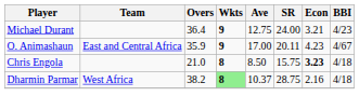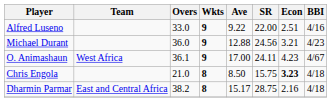+ row: Alfred Luseno | 33.0 | 9 | 9.22 | 22.00 | 2.51 | 4/16
Michael Durant | Overs: 36.4 -> 36.0
Michael Durant | Ave: 12.75 -> 12.88
Michael Durant | SR: 24.00 -> 24.56
O. Animashaun | Team: East and Central Africa -> West Africa
O. Animashaun | Overs: 35.9 -> 36.1
O. Animashaun | SR: 20.11 -> 24.11
Dharmin Parmar | Team: West Africa -> East and Central Africa
Dharmin Parmar | Wkts: lightgreen background -> no background
Dharmin Parmar | Ave: 10.37 -> 15.17
